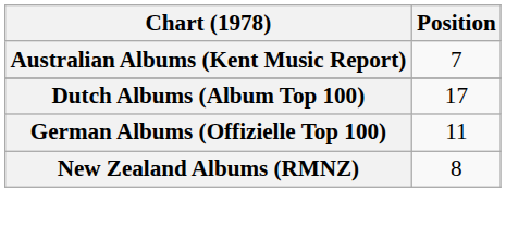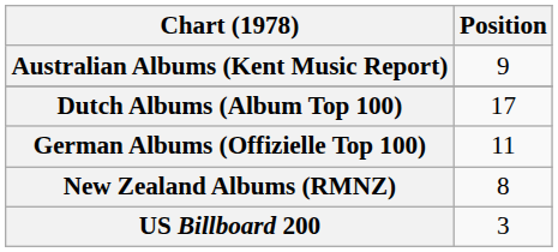Australian Albums (Kent Music Report) | Position: 7 -> 9
+ row: US Billboard 200 | 3
